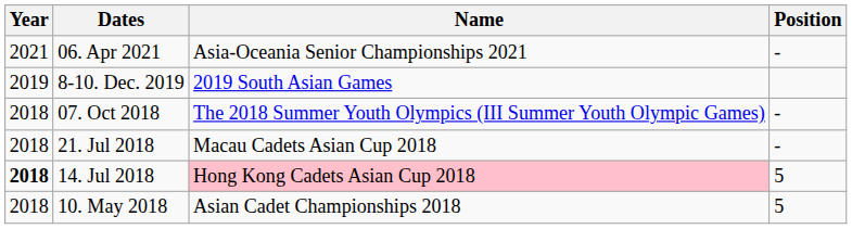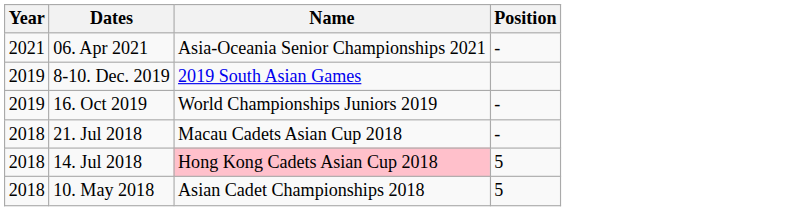+ row: 2019 | 16. Oct 2019 | World Championships Juniors 2019 | -
- row: 2018 | 07. Oct 2018 | The 2018 Summer Youth Olympics (III Summer Youth Olympic Games) | -
14. Jul 2018 | Year: bold -> normal
